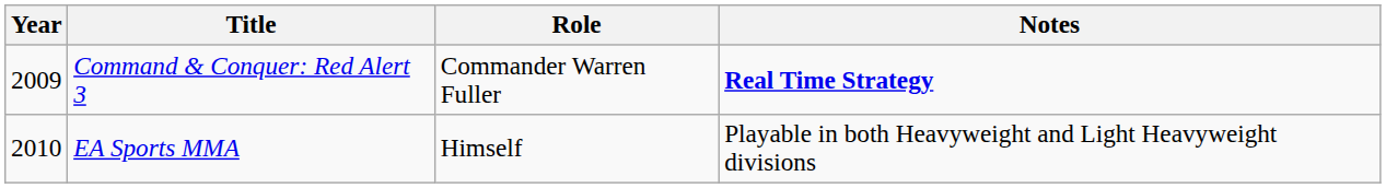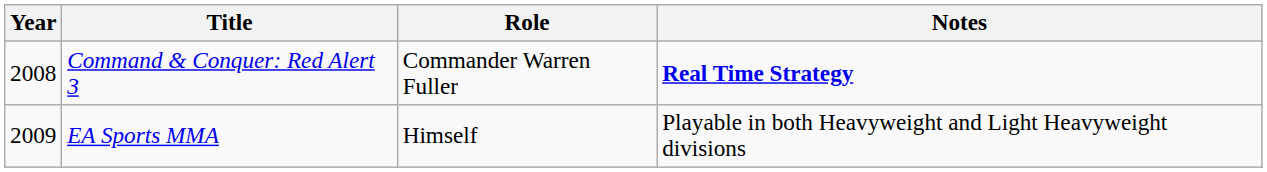Command & Conquer: Red Alert 3 | Year: 2009 -> 2008
EA Sports MMA | Year: 2010 -> 2009
